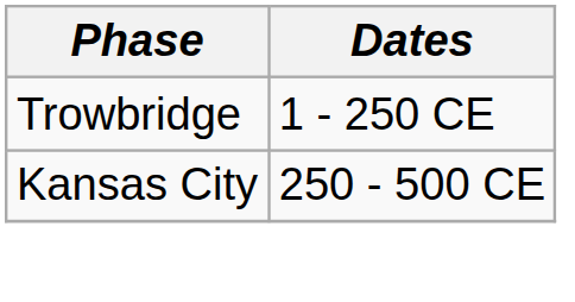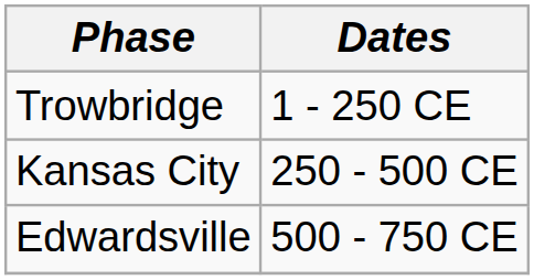+ row: Edwardsville | 500 - 750 CE
